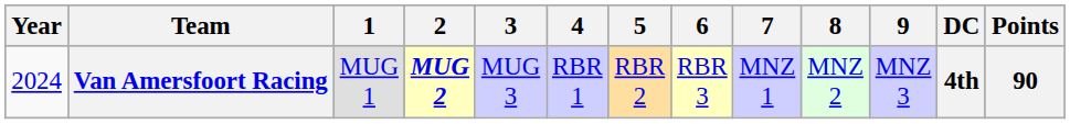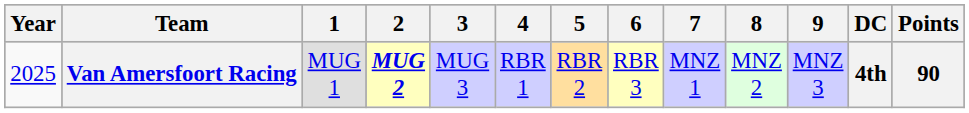Van Amersfoort Racing | Year: 2024 -> 2025
